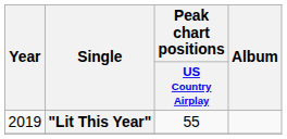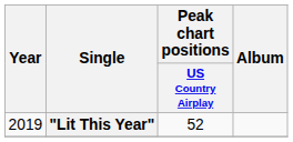"Lit This Year" | Peak chart positions / US Country Airplay: 55 -> 52
